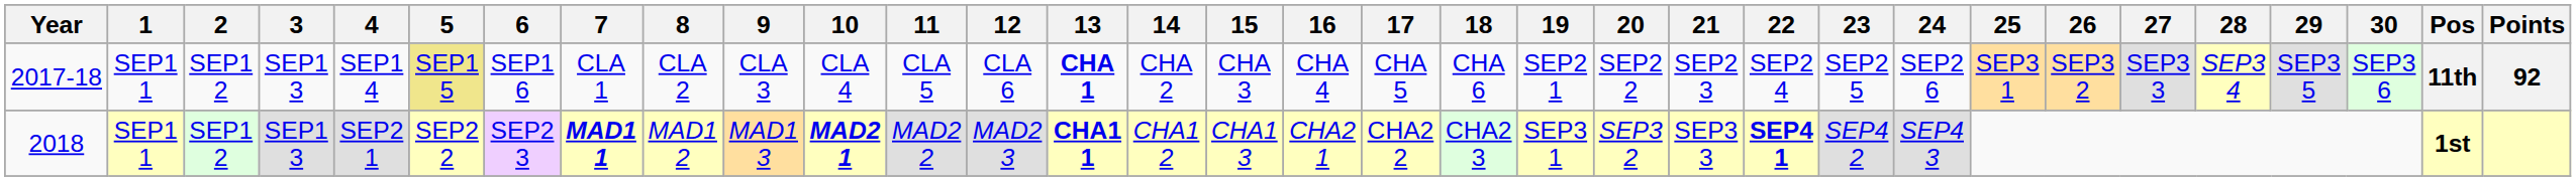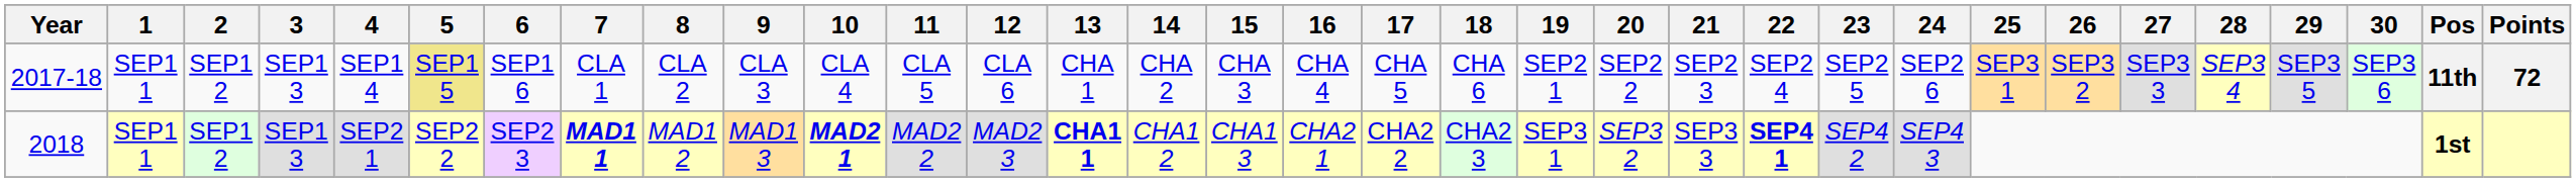2017-18 | 13: bold -> normal
2017-18 | Points: 92 -> 72
